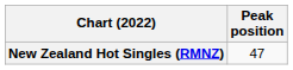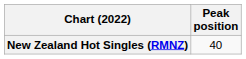New Zealand Hot Singles (RMNZ) | Peak position: 47 -> 40
